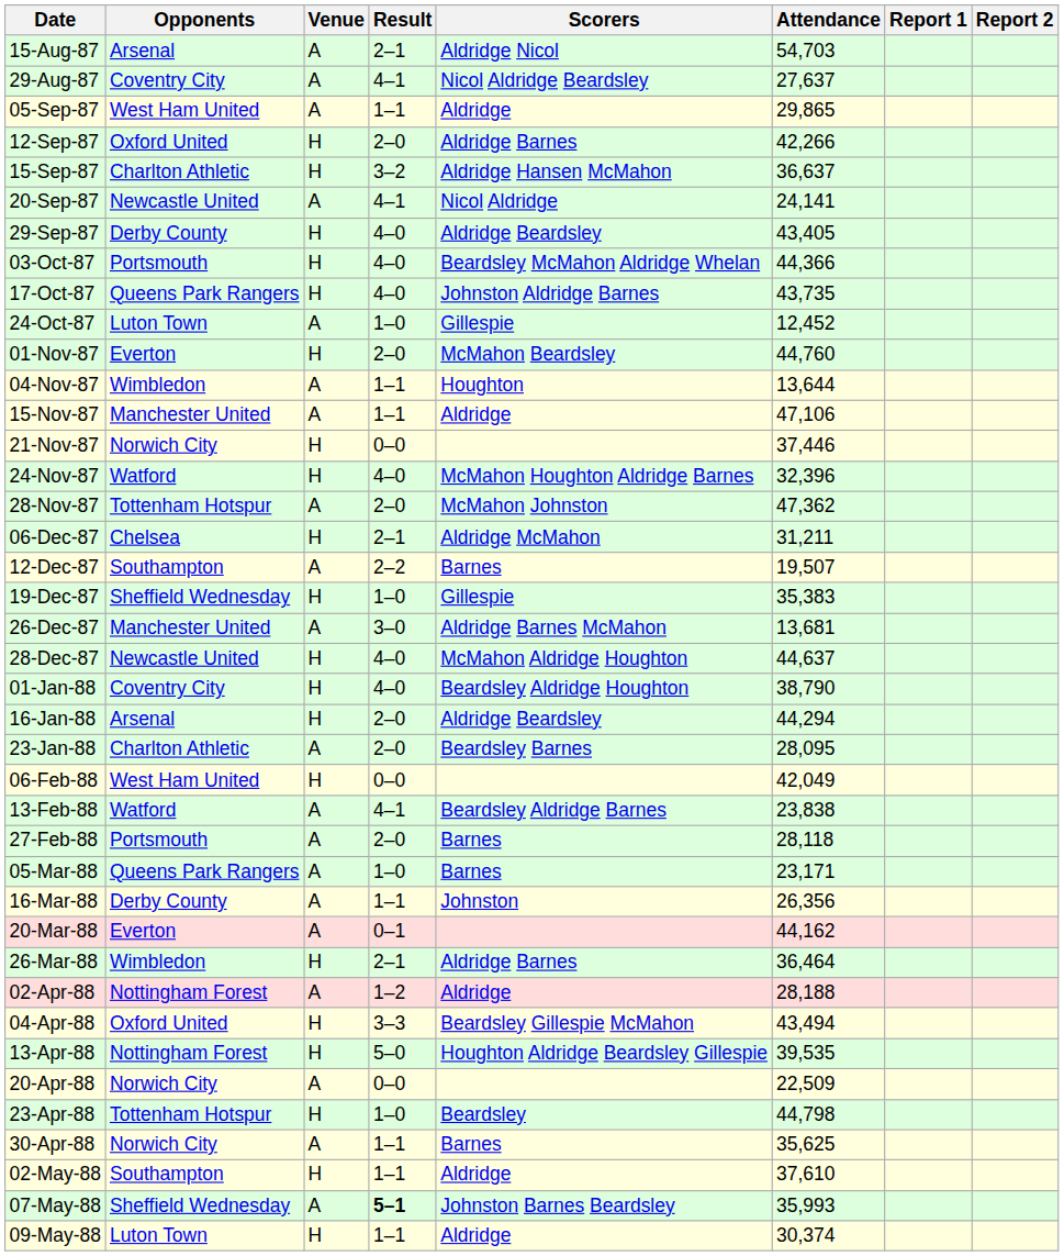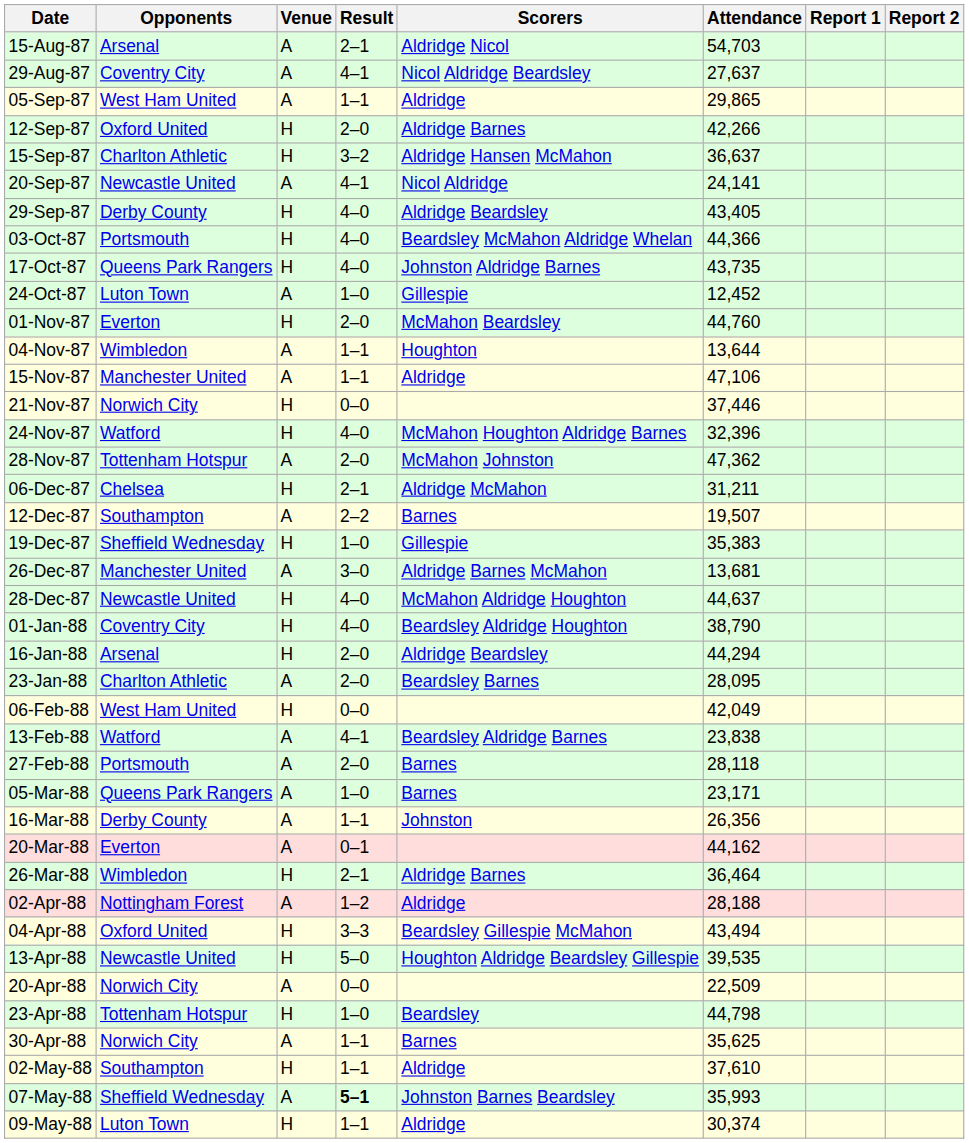13-Apr-88 | Opponents: Nottingham Forest -> Newcastle United
